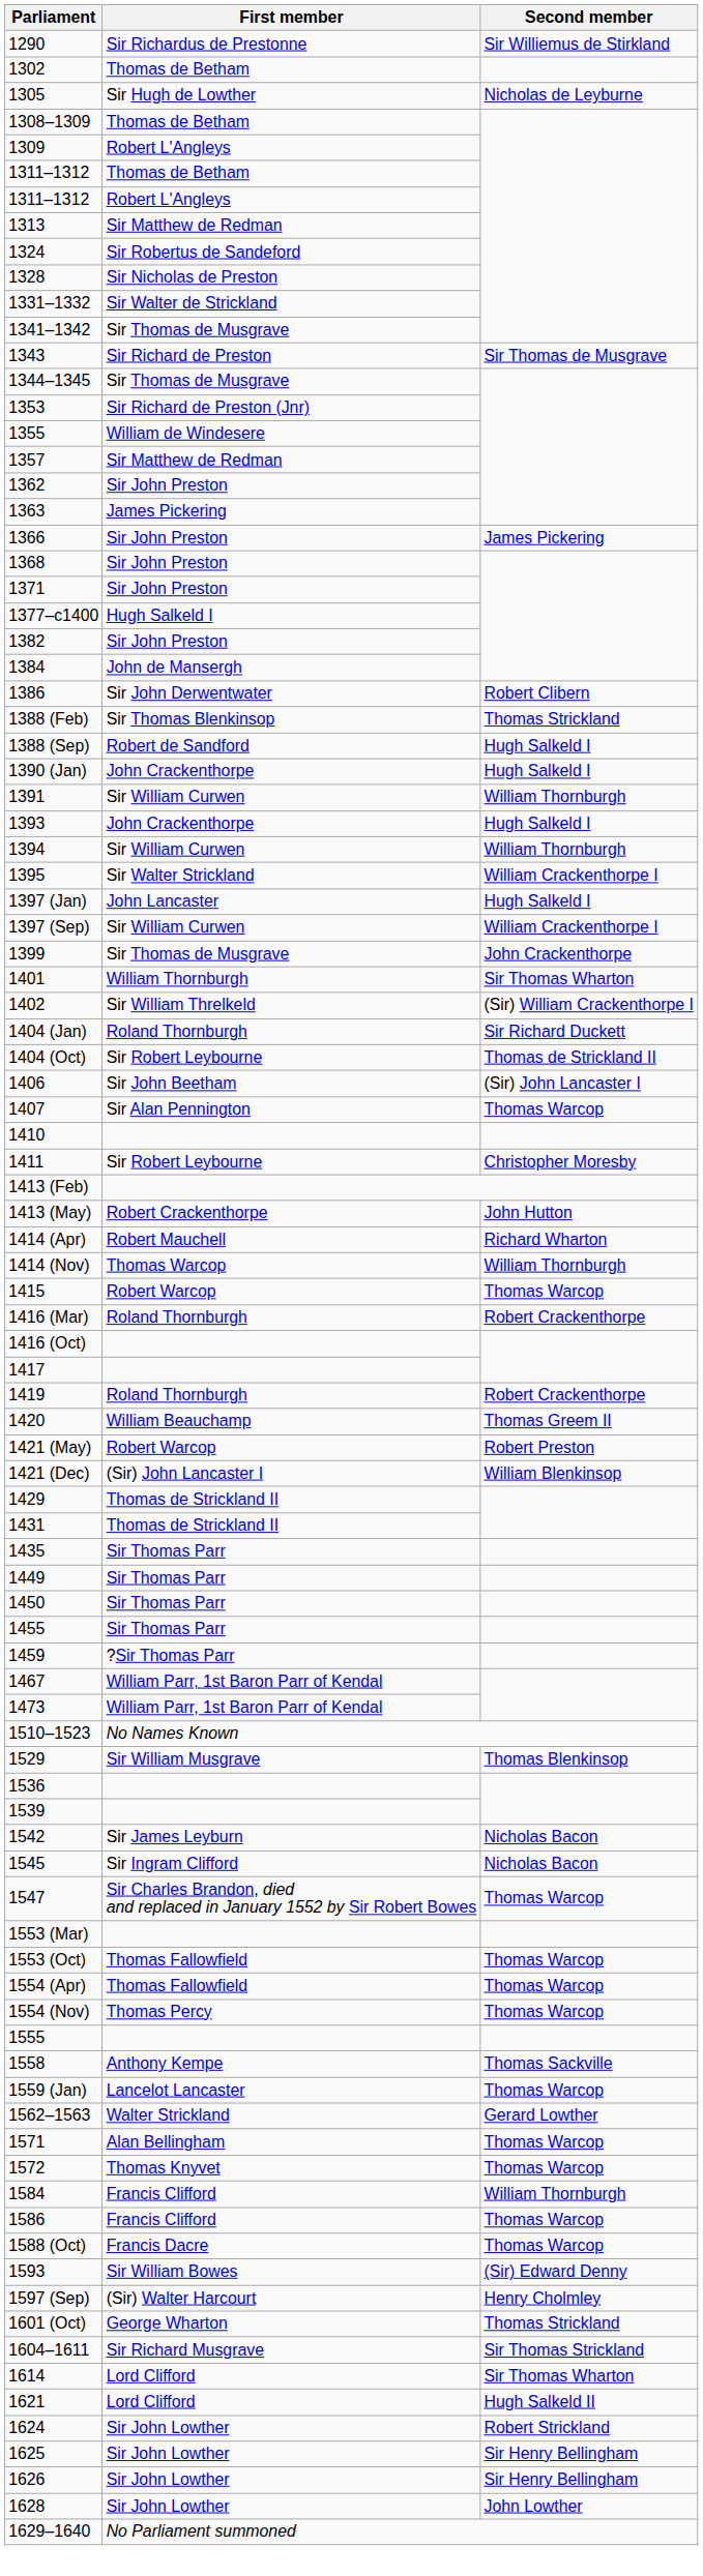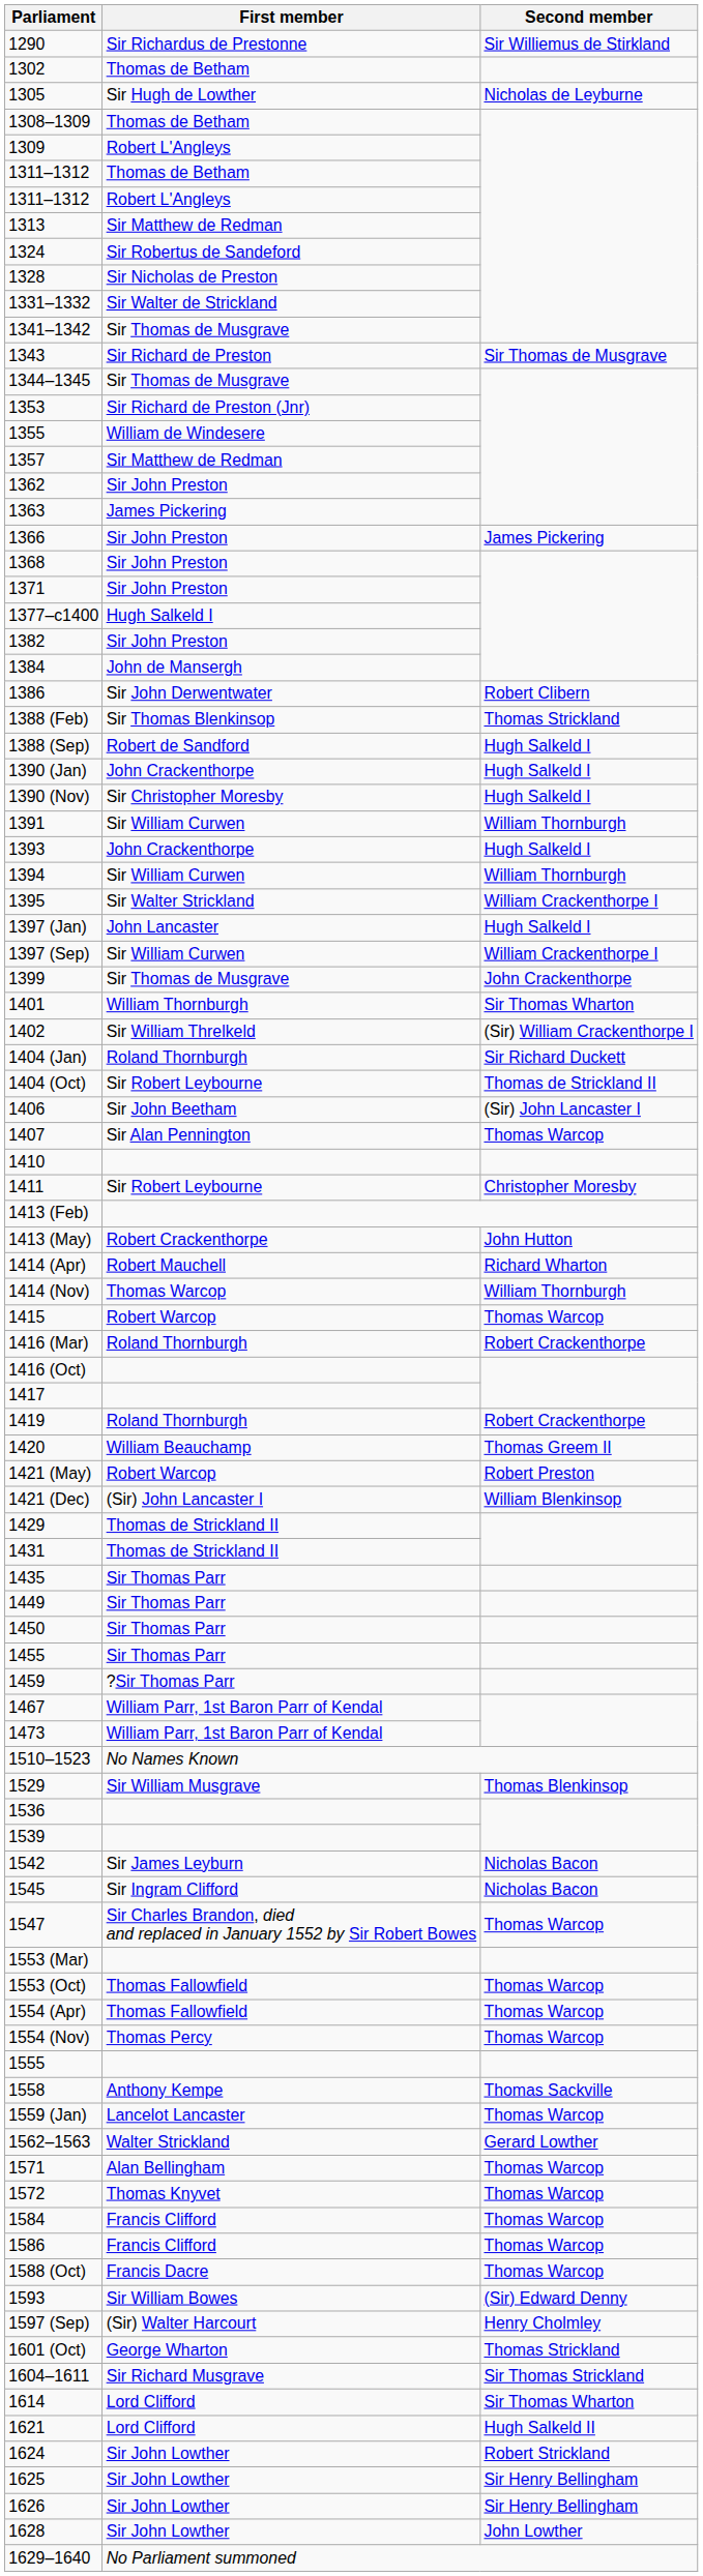+ row: 1390 (Nov) | Sir Christopher Moresby | Hugh Salkeld I
1584 | Second member: William Thornburgh -> Thomas Warcop
